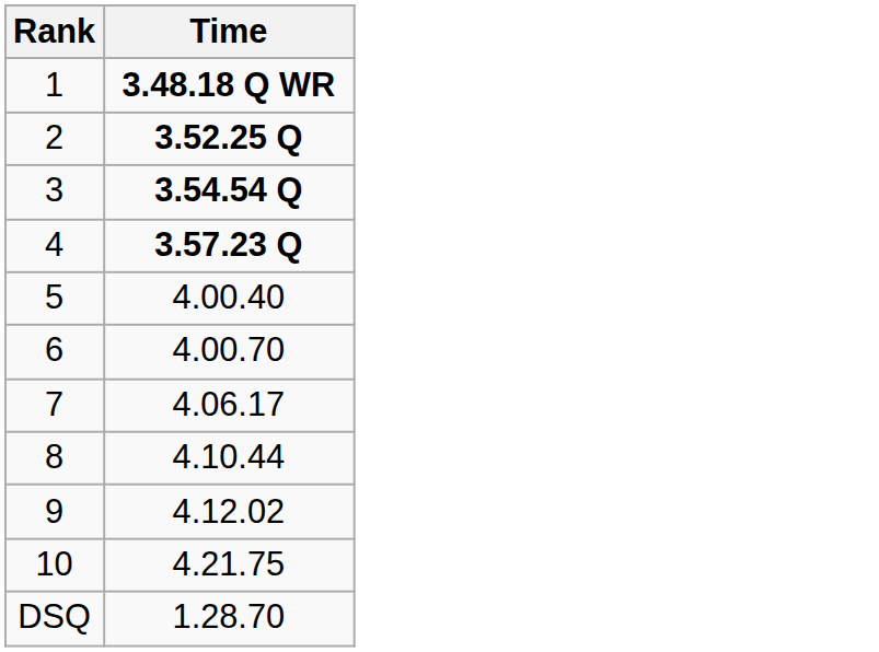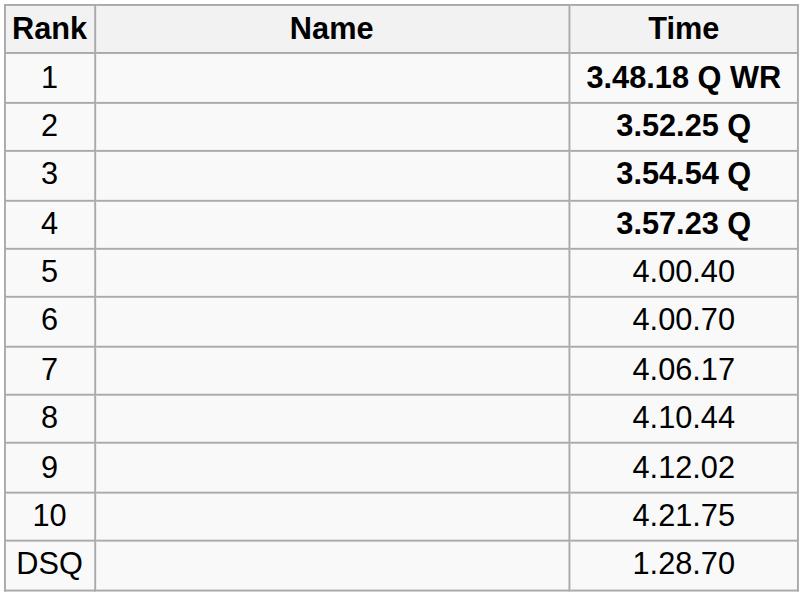+ column: Name
